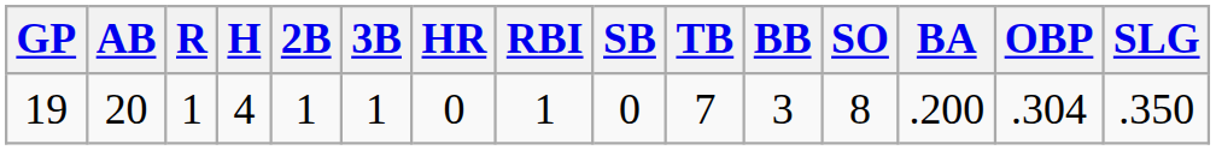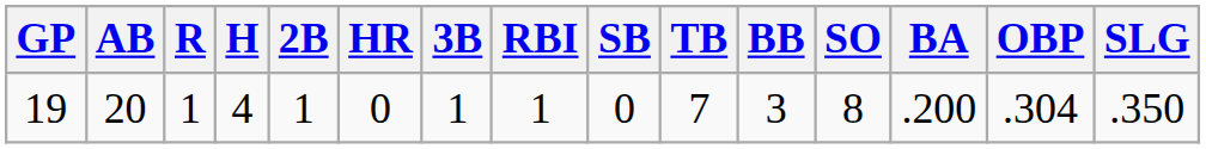columns swapped: 3B <-> HR
